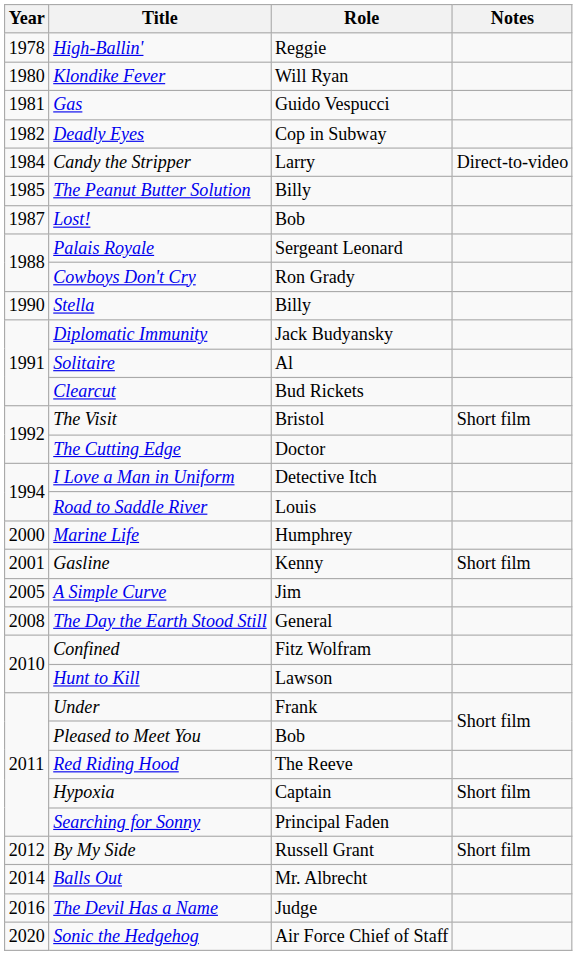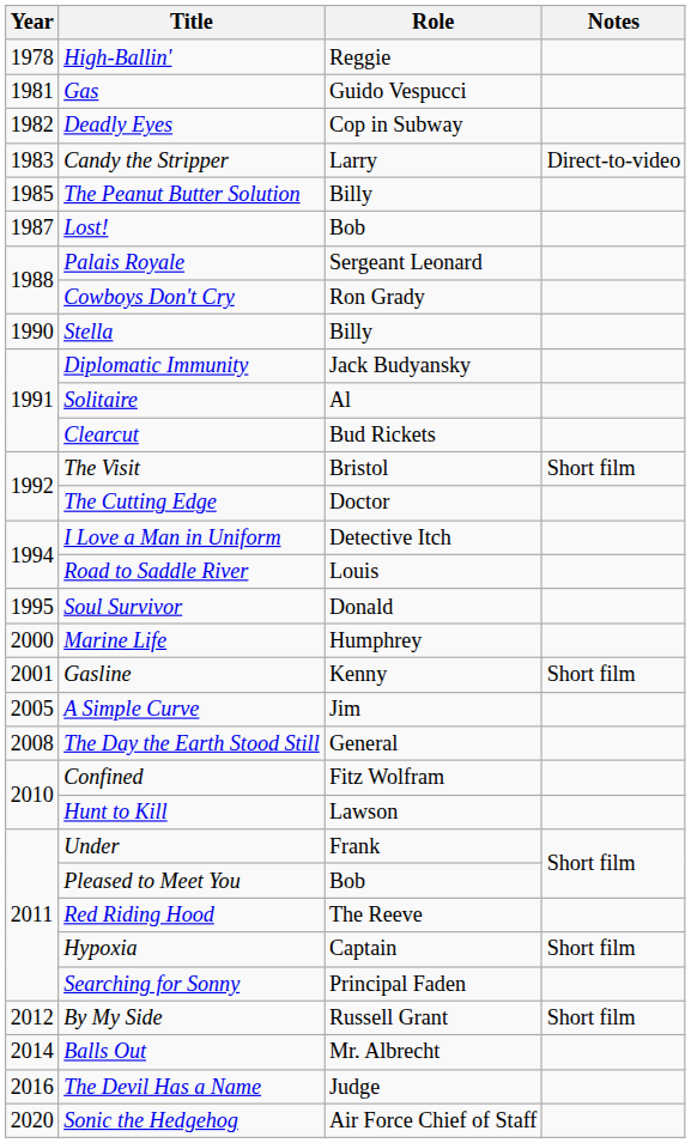- row: 1980 | Klondike Fever | Will Ryan
Candy the Stripper | Year: 1984 -> 1983
+ row: 1995 | Soul Survivor | Donald
